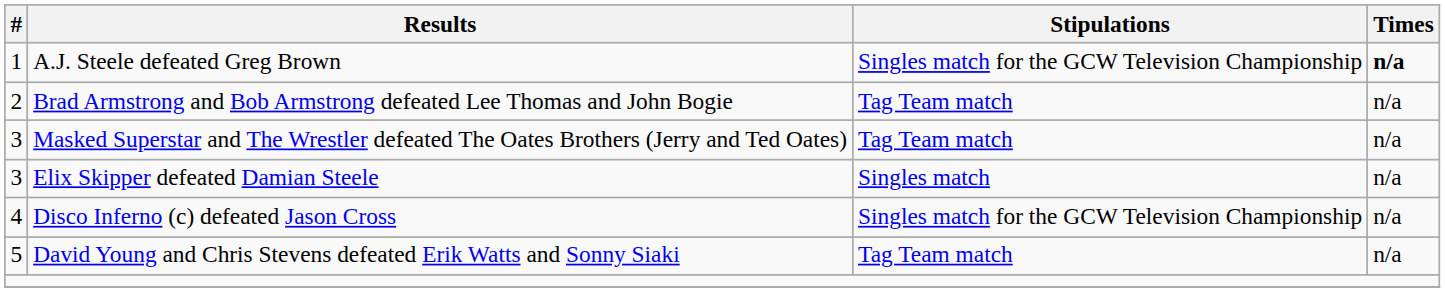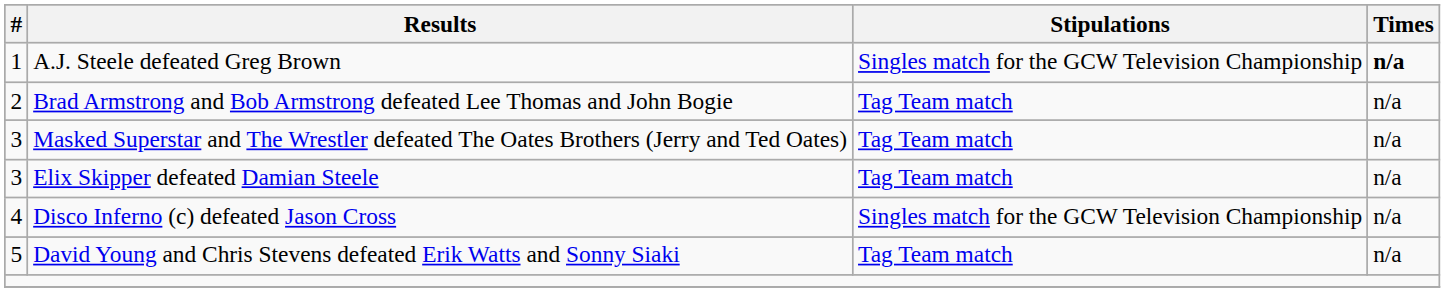Elix Skipper defeated Damian Steele | Stipulations: Singles match -> Tag Team match
